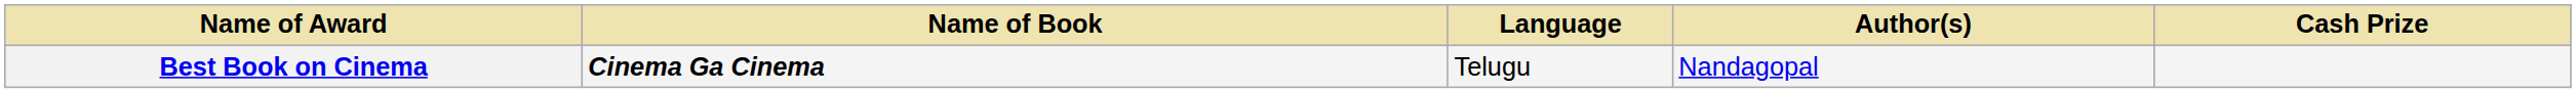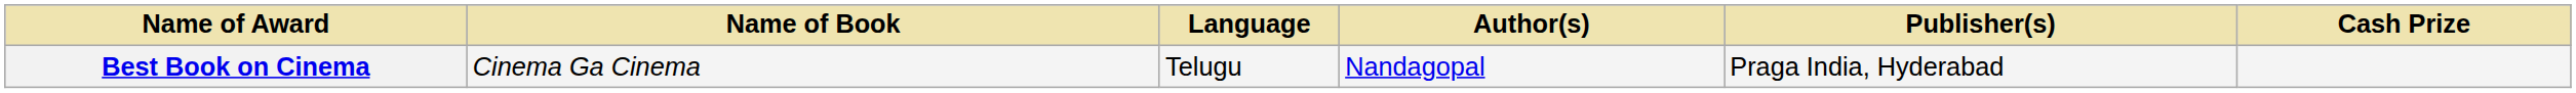+ column: Publisher(s) | Praga India, Hyderabad
Best Book on Cinema | Name of Book: bold -> normal
